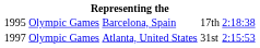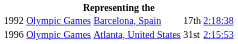Barcelona, Spain | column 1: 1995 -> 1992
Atlanta, United States | column 1: 1997 -> 1996
